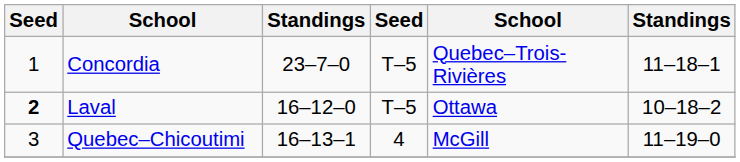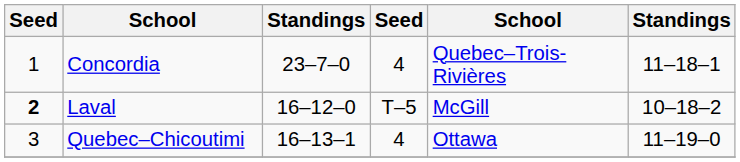Concordia | column 4: T–5 -> 4
Laval | column 5: Ottawa -> McGill
Quebec–Chicoutimi | column 5: McGill -> Ottawa
